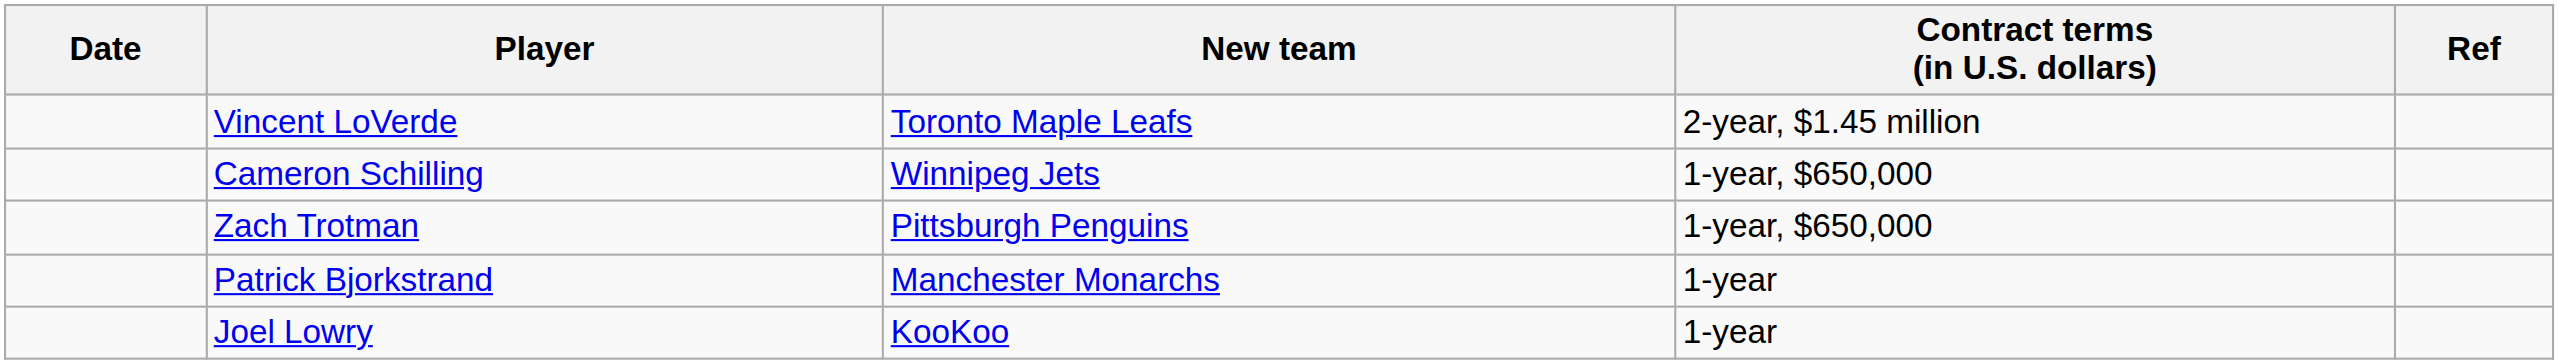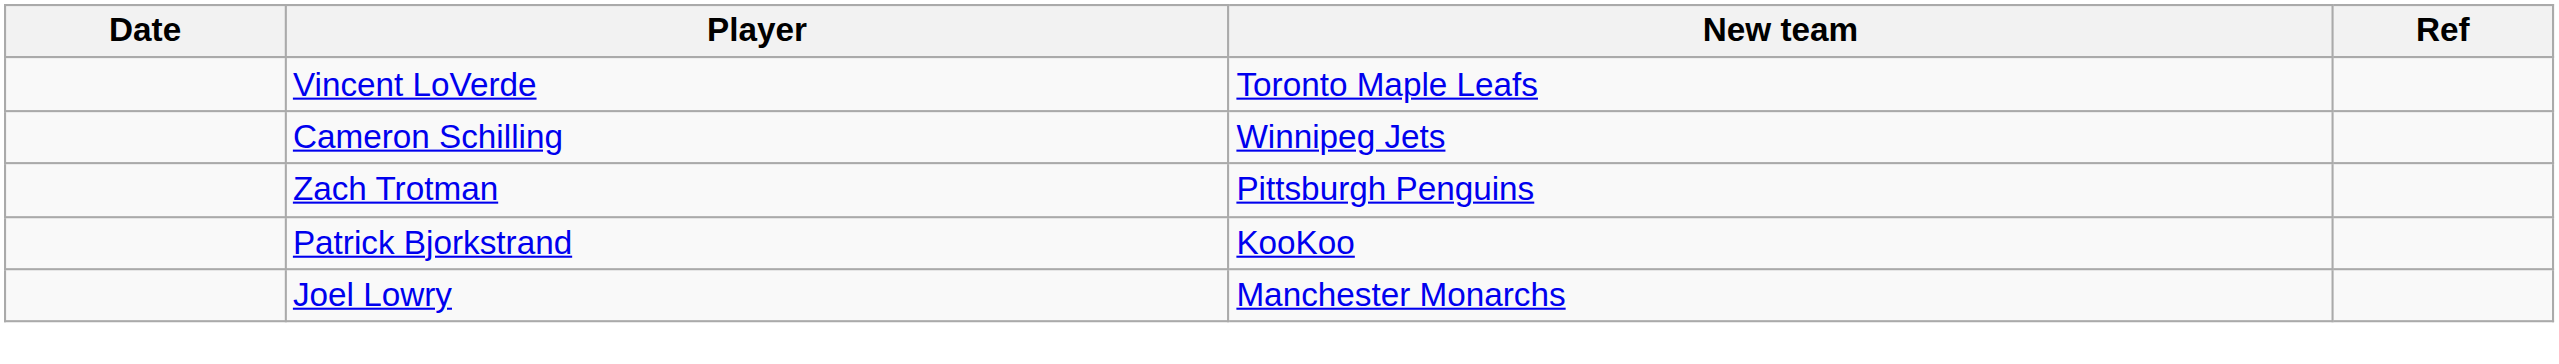- column: Contract terms (in U.S. dollars) | 2-year, $1.45 million | 1-year, $650,000 | 1-year, $650,000 | 1-year | 1-year
Patrick Bjorkstrand | New team: Manchester Monarchs -> KooKoo
Joel Lowry | New team: KooKoo -> Manchester Monarchs
